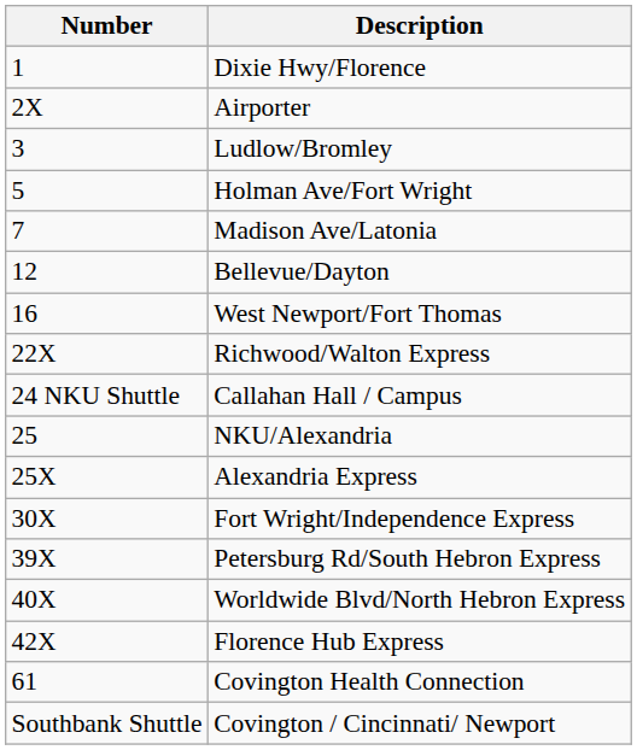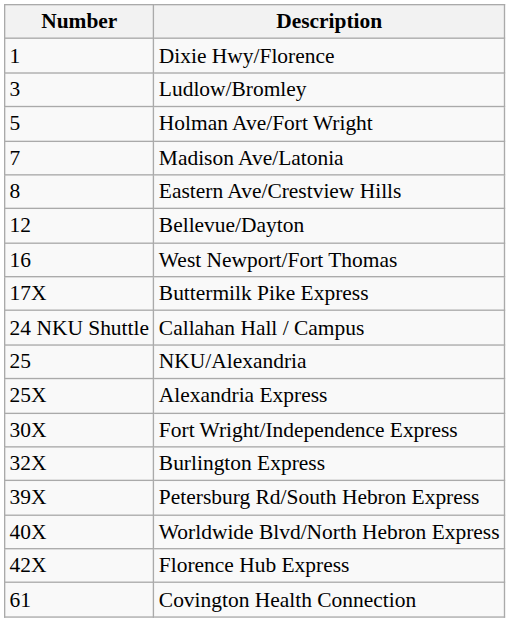- row: 2X | Airporter
+ row: 8 | Eastern Ave/Crestview Hills
+ row: 17X | Buttermilk Pike Express
- row: 22X | Richwood/Walton Express
+ row: 32X | Burlington Express
- row: Southbank Shuttle | Covington / Cincinnati/ Newport
